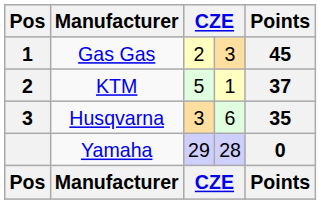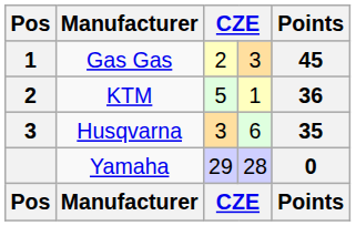KTM | Points: 37 -> 36
